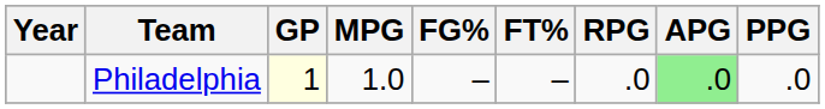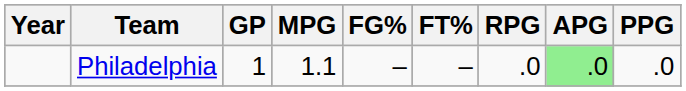Philadelphia | GP: lightyellow background -> no background
Philadelphia | MPG: 1.0 -> 1.1
